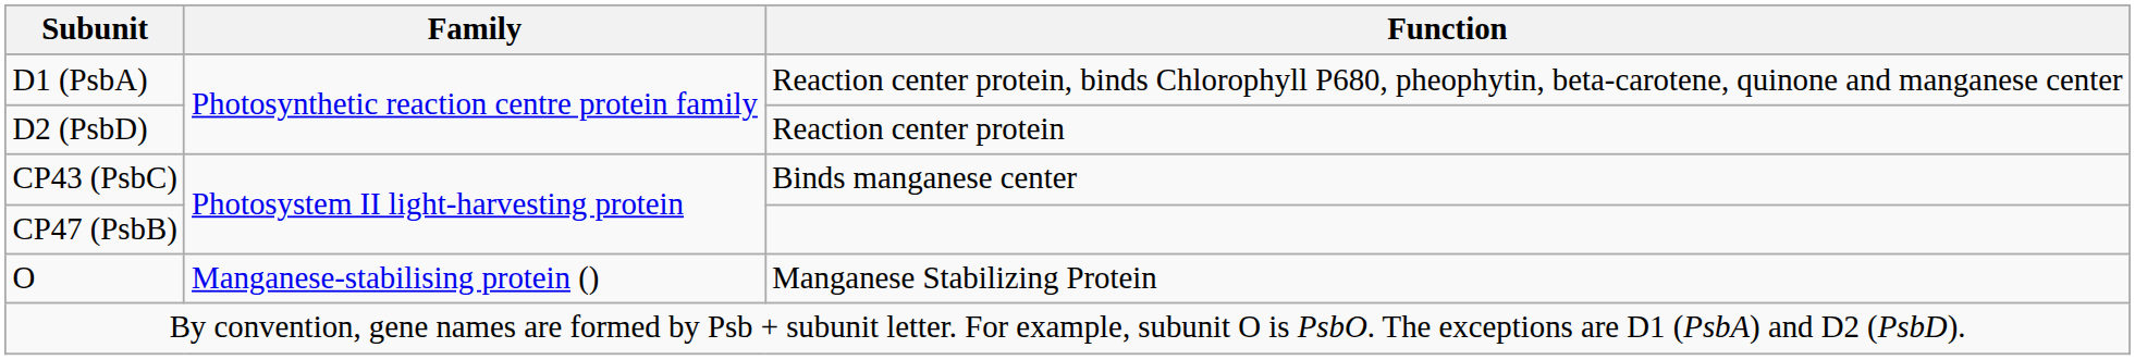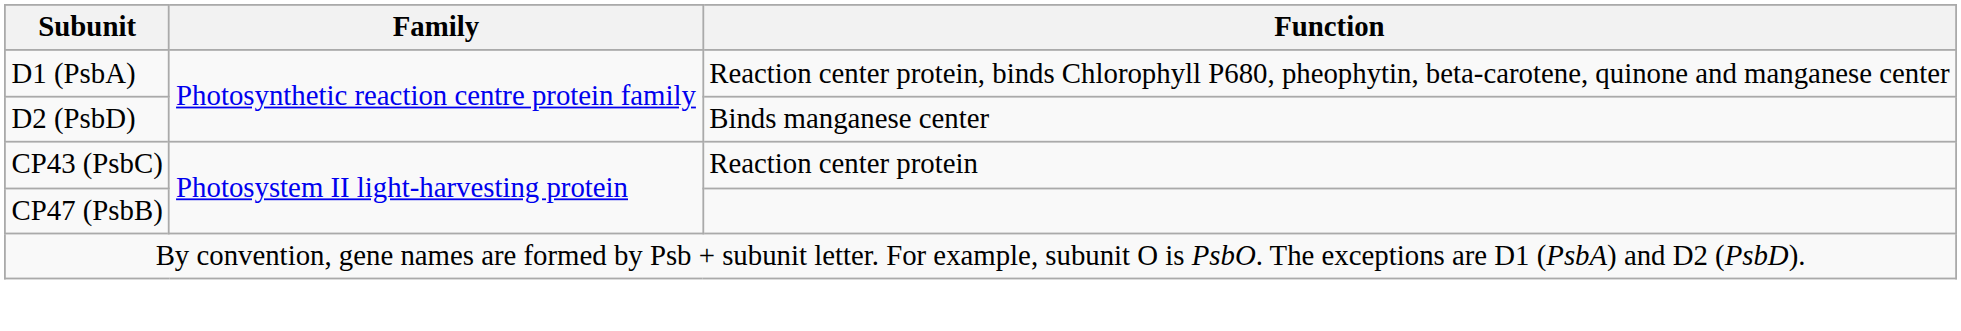D2 (PsbD) | Function: Reaction center protein -> Binds manganese center
CP43 (PsbC) | Function: Binds manganese center -> Reaction center protein
- row: O | Manganese-stabilising protein () | Manganese Stabilizing Protein
